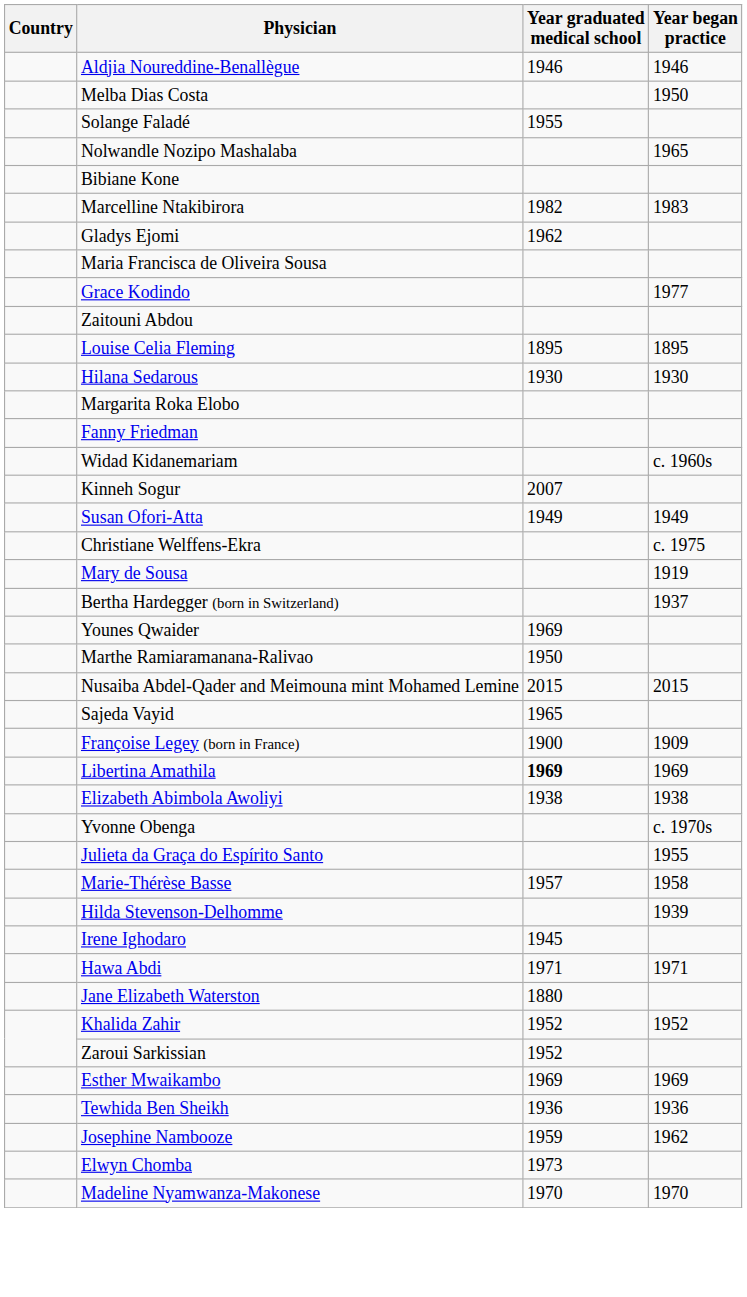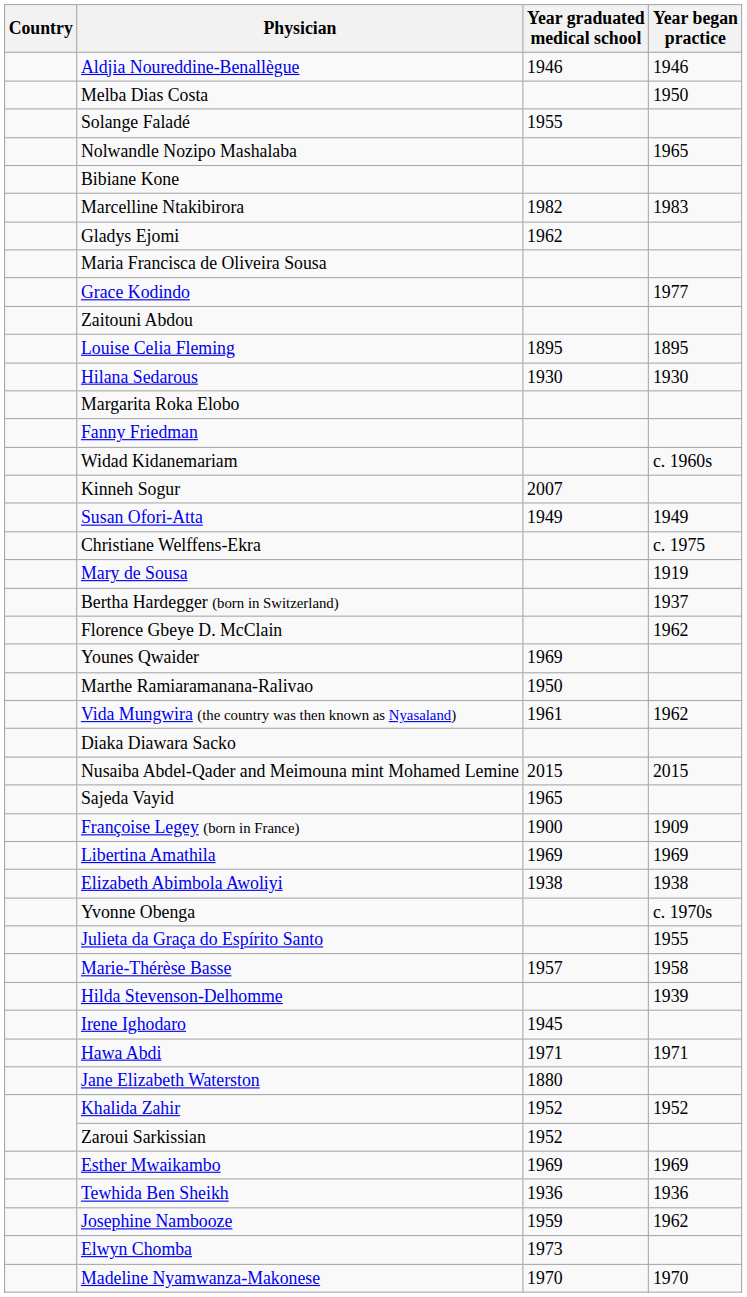+ row: Florence Gbeye D. McClain | 1962
+ row: Vida Mungwira (the country was then known as Nyasaland) | 1961 | 1962
+ row: Diaka Diawara Sacko
Libertina Amathila | Year graduated medical school: bold -> normal
